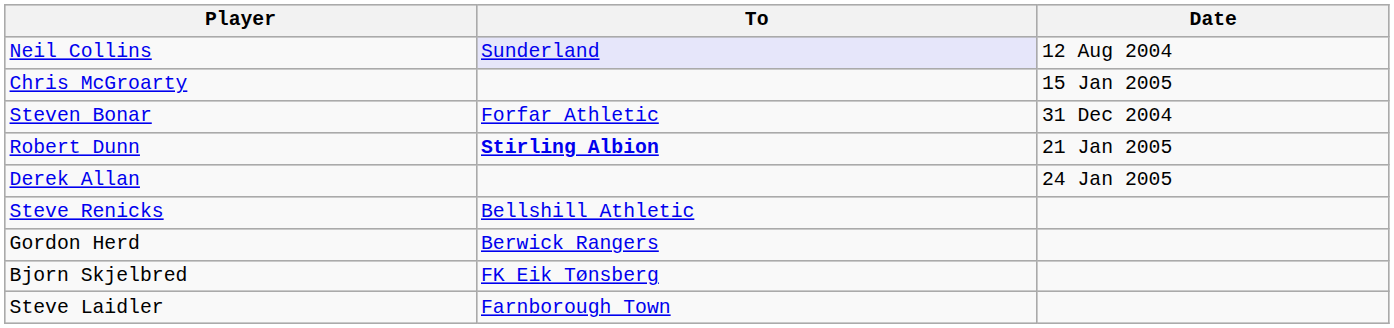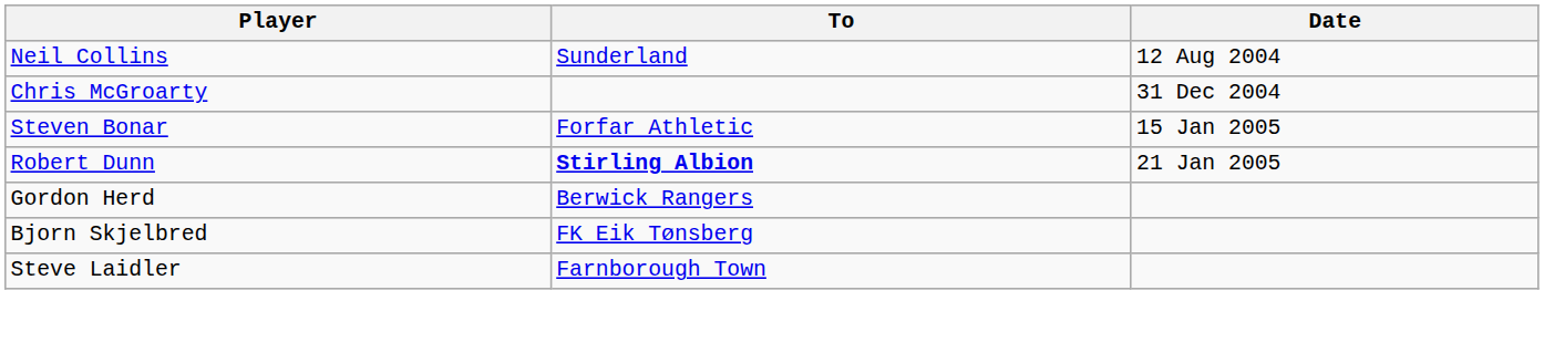Neil Collins | To: lavender background -> no background
Chris McGroarty | Date: 15 Jan 2005 -> 31 Dec 2004
Steven Bonar | Date: 31 Dec 2004 -> 15 Jan 2005
- row: Derek Allan | 24 Jan 2005
- row: Steve Renicks | Bellshill Athletic
